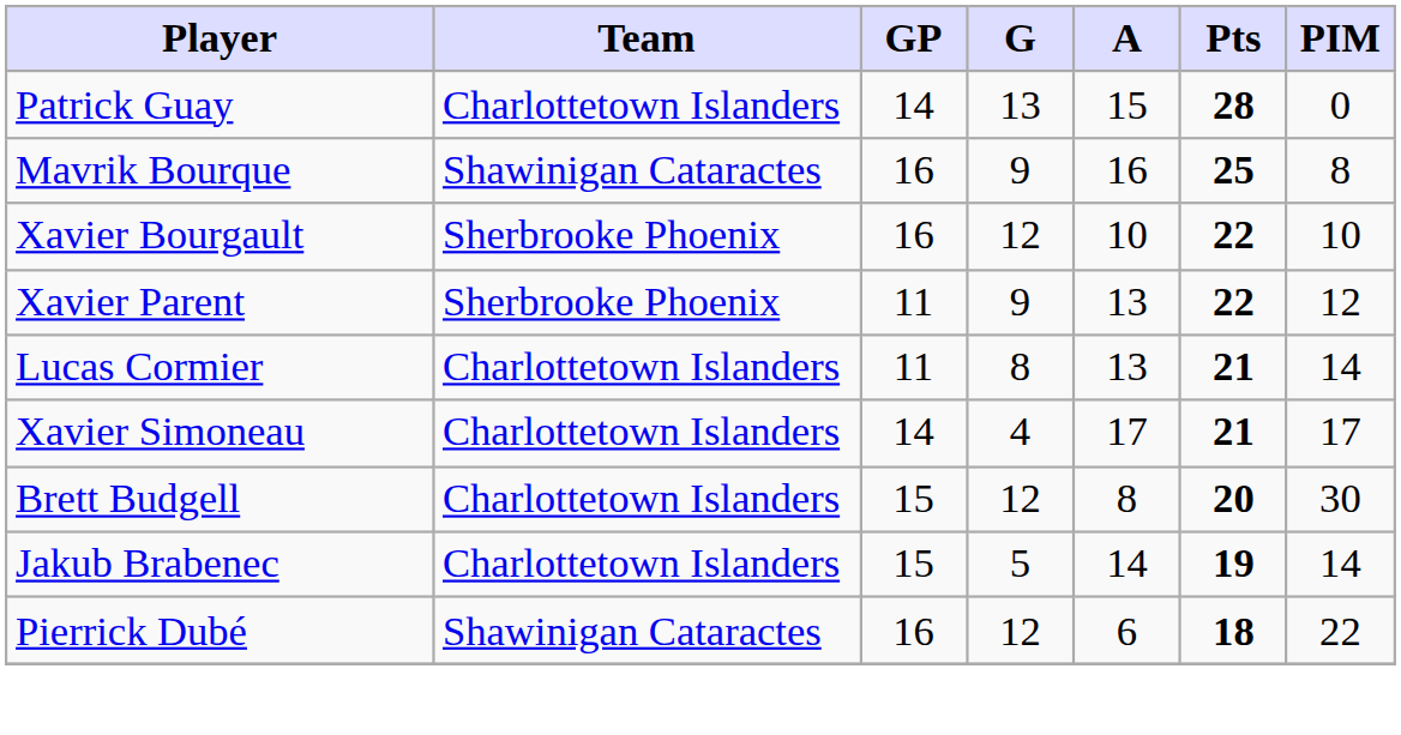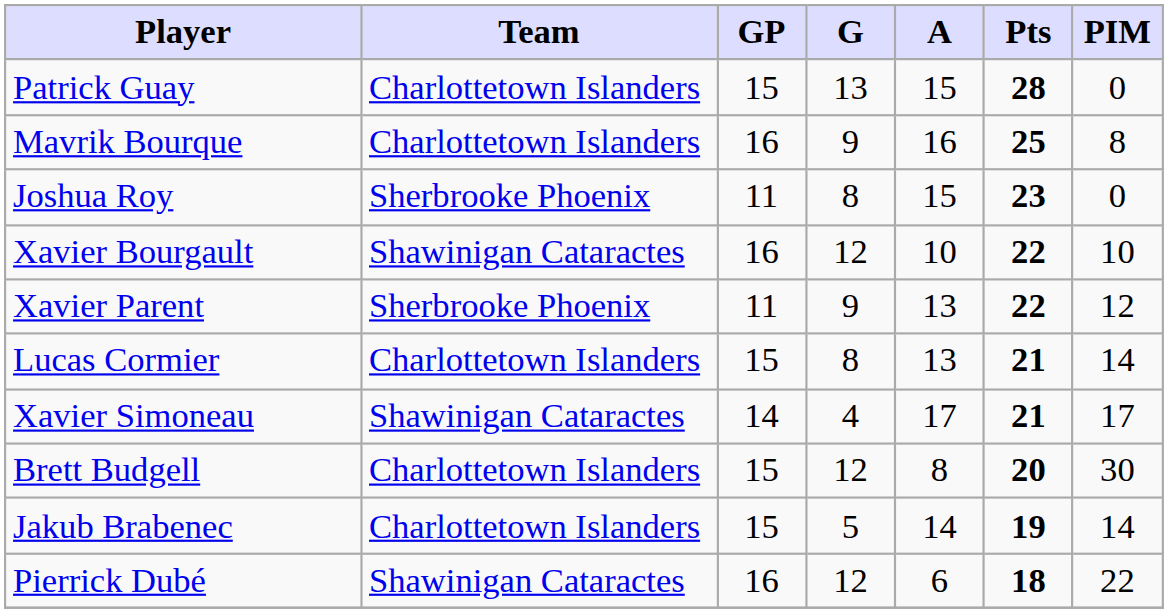Patrick Guay | GP: 14 -> 15
Mavrik Bourque | Team: Shawinigan Cataractes -> Charlottetown Islanders
+ row: Joshua Roy | Sherbrooke Phoenix | 11 | 8 | 15 | 23 | 0
Xavier Bourgault | Team: Sherbrooke Phoenix -> Shawinigan Cataractes
Lucas Cormier | GP: 11 -> 15
Xavier Simoneau | Team: Charlottetown Islanders -> Shawinigan Cataractes
